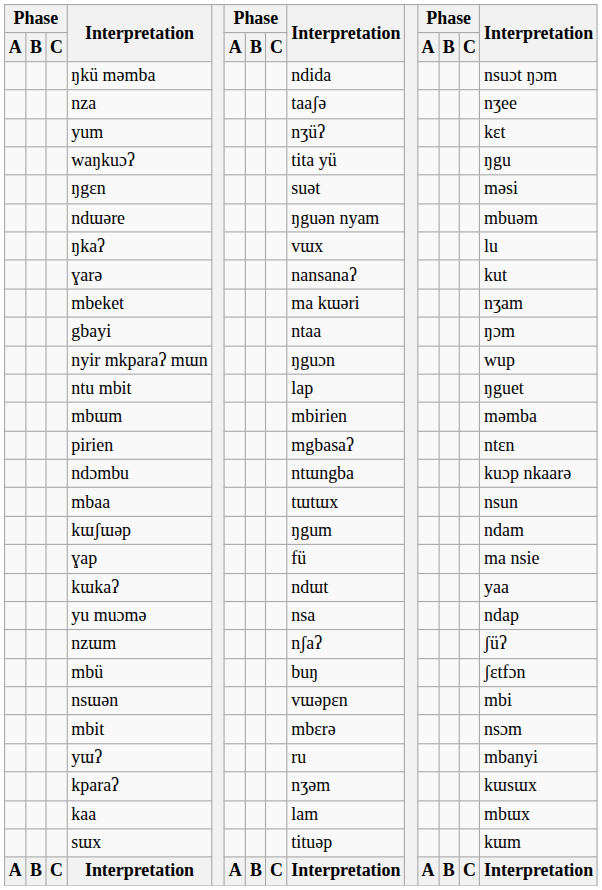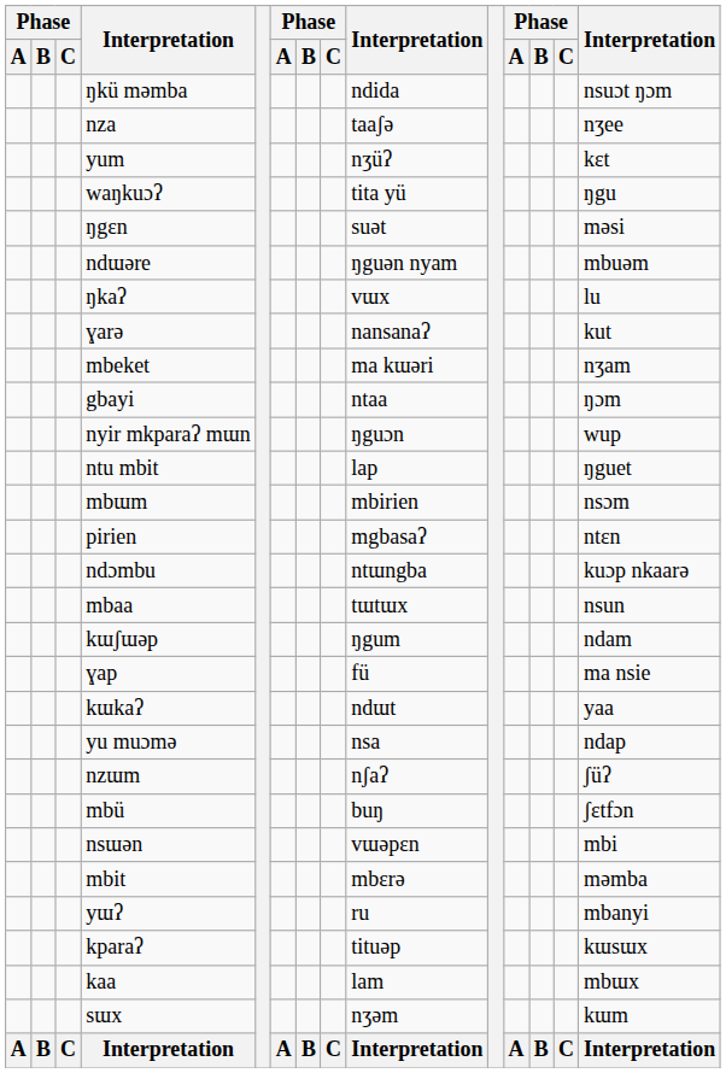mbɯm | column 14: məmba -> nsɔm
mbit | column 14: nsɔm -> məmba
kparaʔ | column 9: nʒəm -> tituəp
sɯx | column 9: tituəp -> nʒəm
